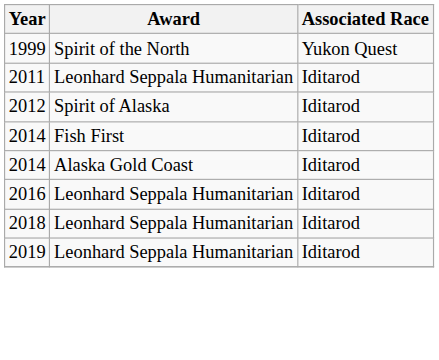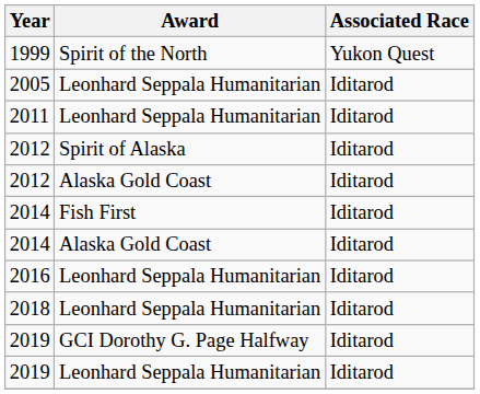+ row: 2005 | Leonhard Seppala Humanitarian | Iditarod
+ row: 2012 | Alaska Gold Coast | Iditarod
+ row: 2019 | GCI Dorothy G. Page Halfway | Iditarod
